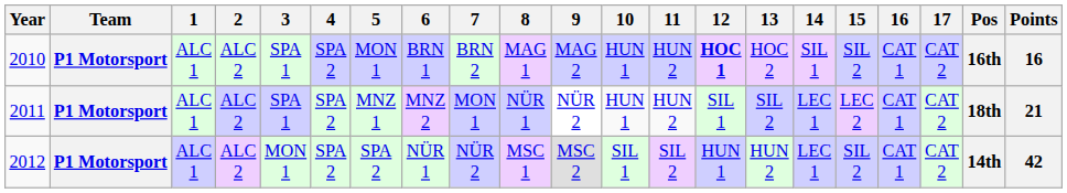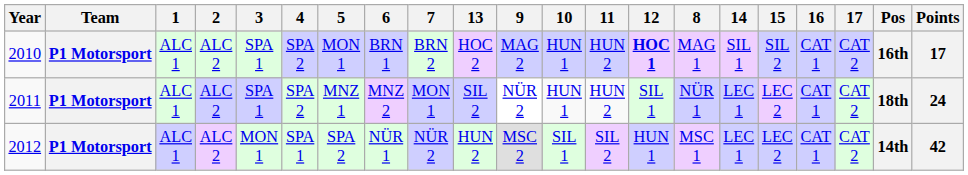columns swapped: 8 <-> 13
2010 | Points: 16 -> 17
2011 | Points: 21 -> 24
2012 | 4: SPA 2 -> SPA 1
2012 | 15: SIL 2 -> LEC 2
